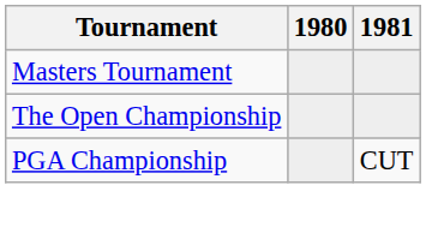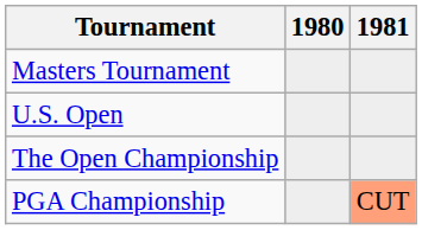+ row: U.S. Open
PGA Championship | 1981: no background -> lightsalmon background
